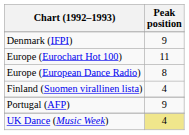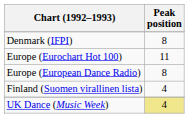Denmark (IFPI) | Peak position: 9 -> 8
- row: Portugal (AFP) | 9
